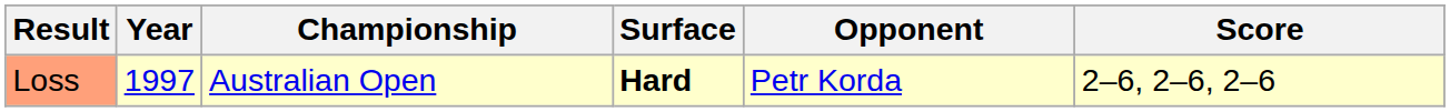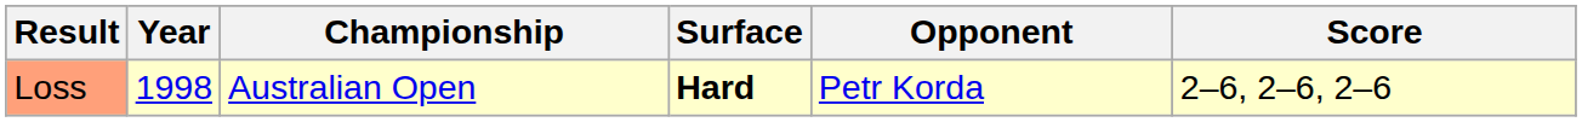Loss | Year: 1997 -> 1998
